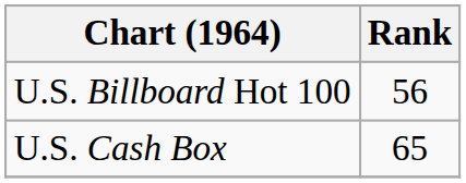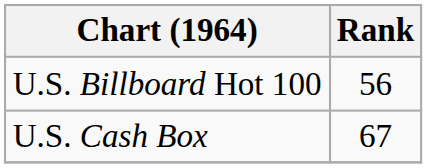U.S. Cash Box | Rank: 65 -> 67
